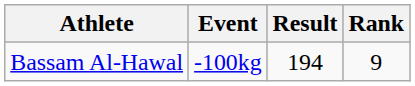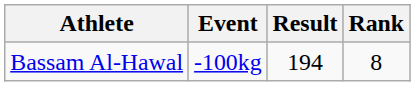Bassam Al-Hawal | Rank: 9 -> 8
